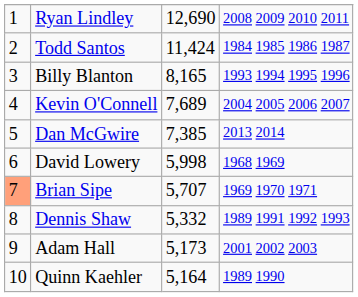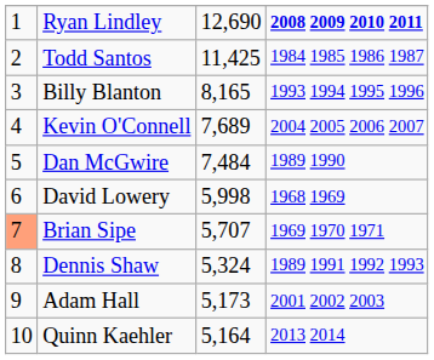Ryan Lindley | column 4: normal -> bold
Todd Santos | column 3: 11,424 -> 11,425
Dan McGwire | column 3: 7,385 -> 7,484
Dan McGwire | column 4: 2013 2014 -> 1989 1990
Dennis Shaw | column 3: 5,332 -> 5,324
Quinn Kaehler | column 4: 1989 1990 -> 2013 2014
